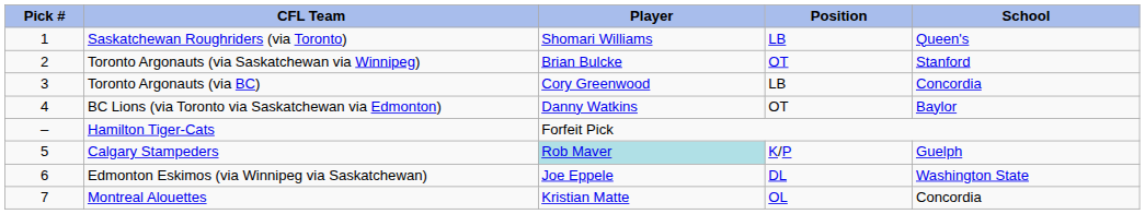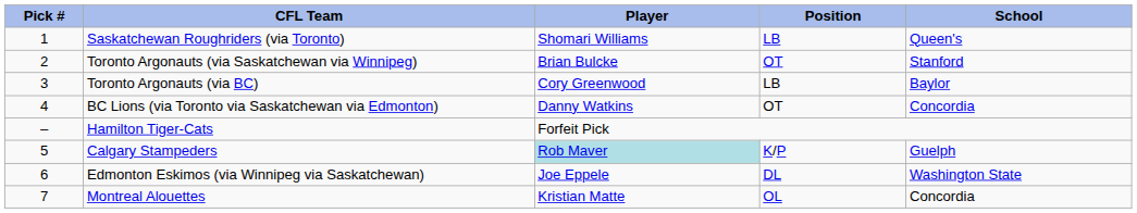Toronto Argonauts (via BC) | School: Concordia -> Baylor
BC Lions (via Toronto via Saskatchewan via Edmonton) | School: Baylor -> Concordia
